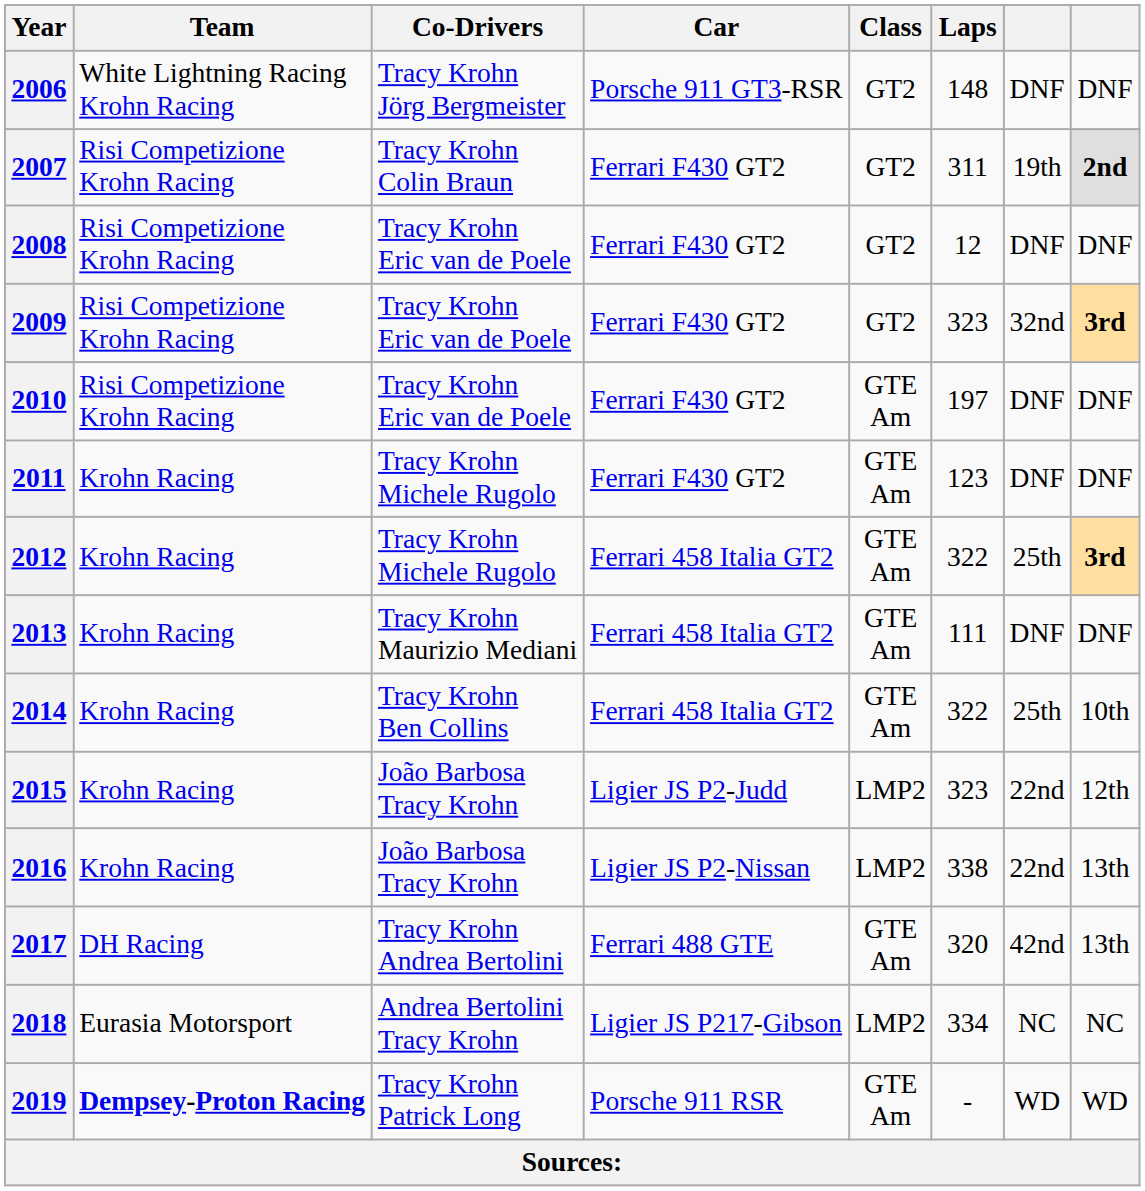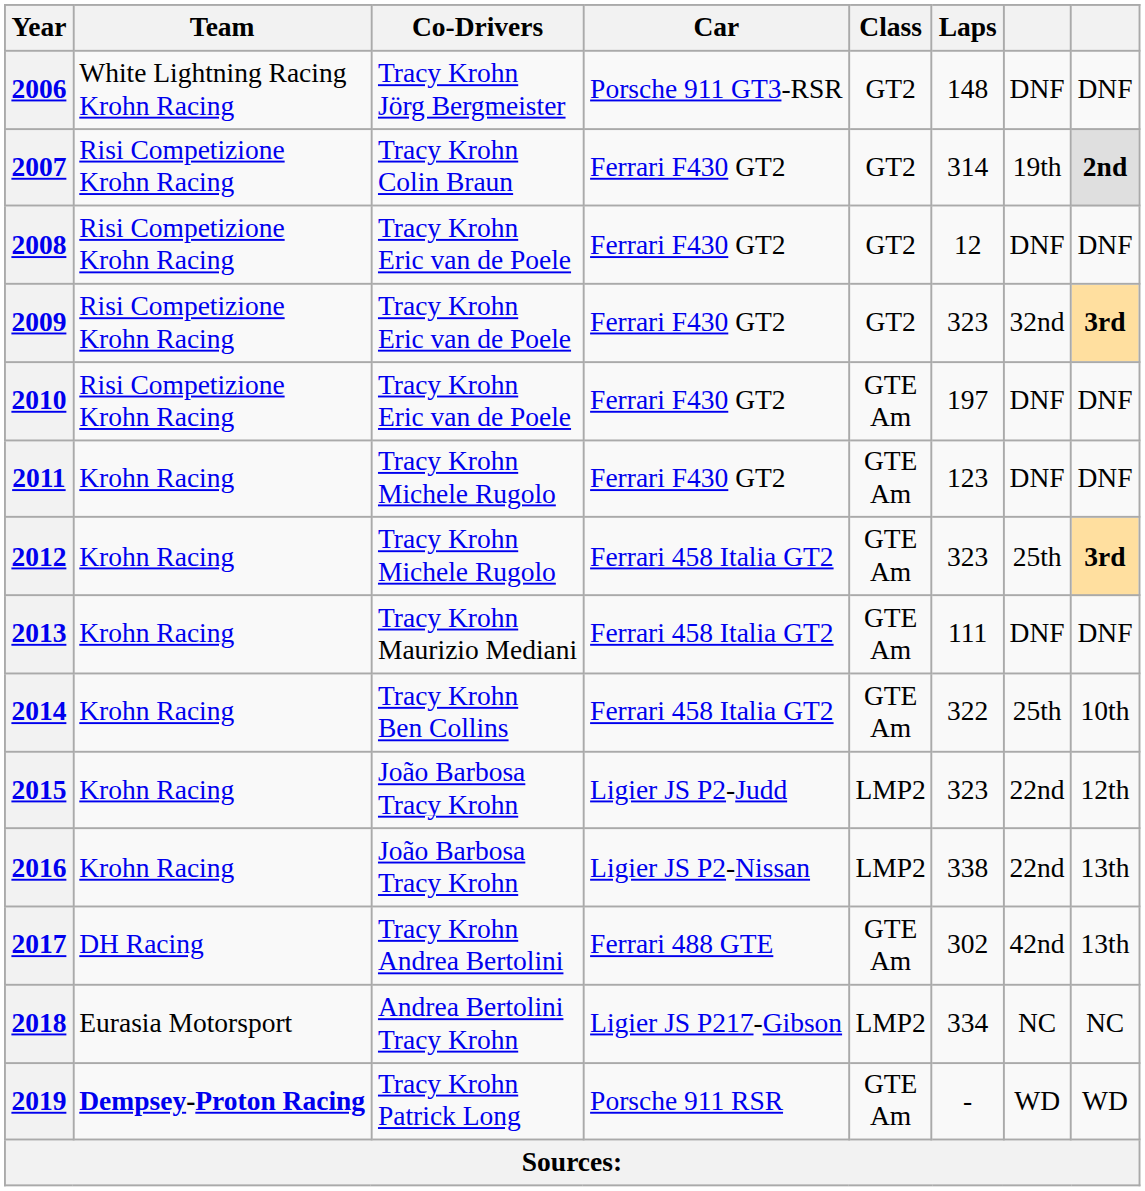2007 | Laps: 311 -> 314
2012 | Laps: 322 -> 323
2017 | Laps: 320 -> 302
